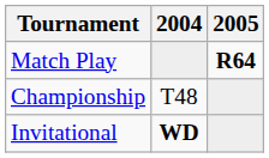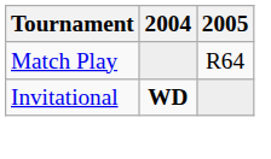Match Play | 2005: bold -> normal
- row: Championship | T48
